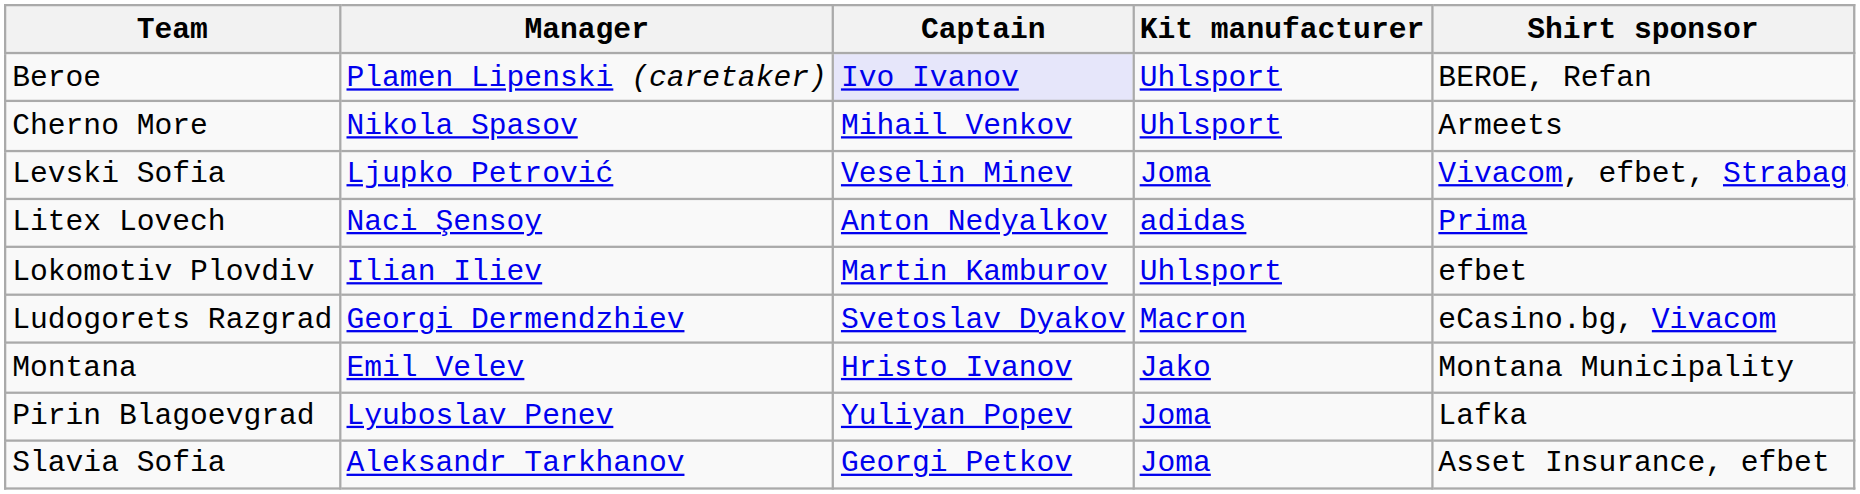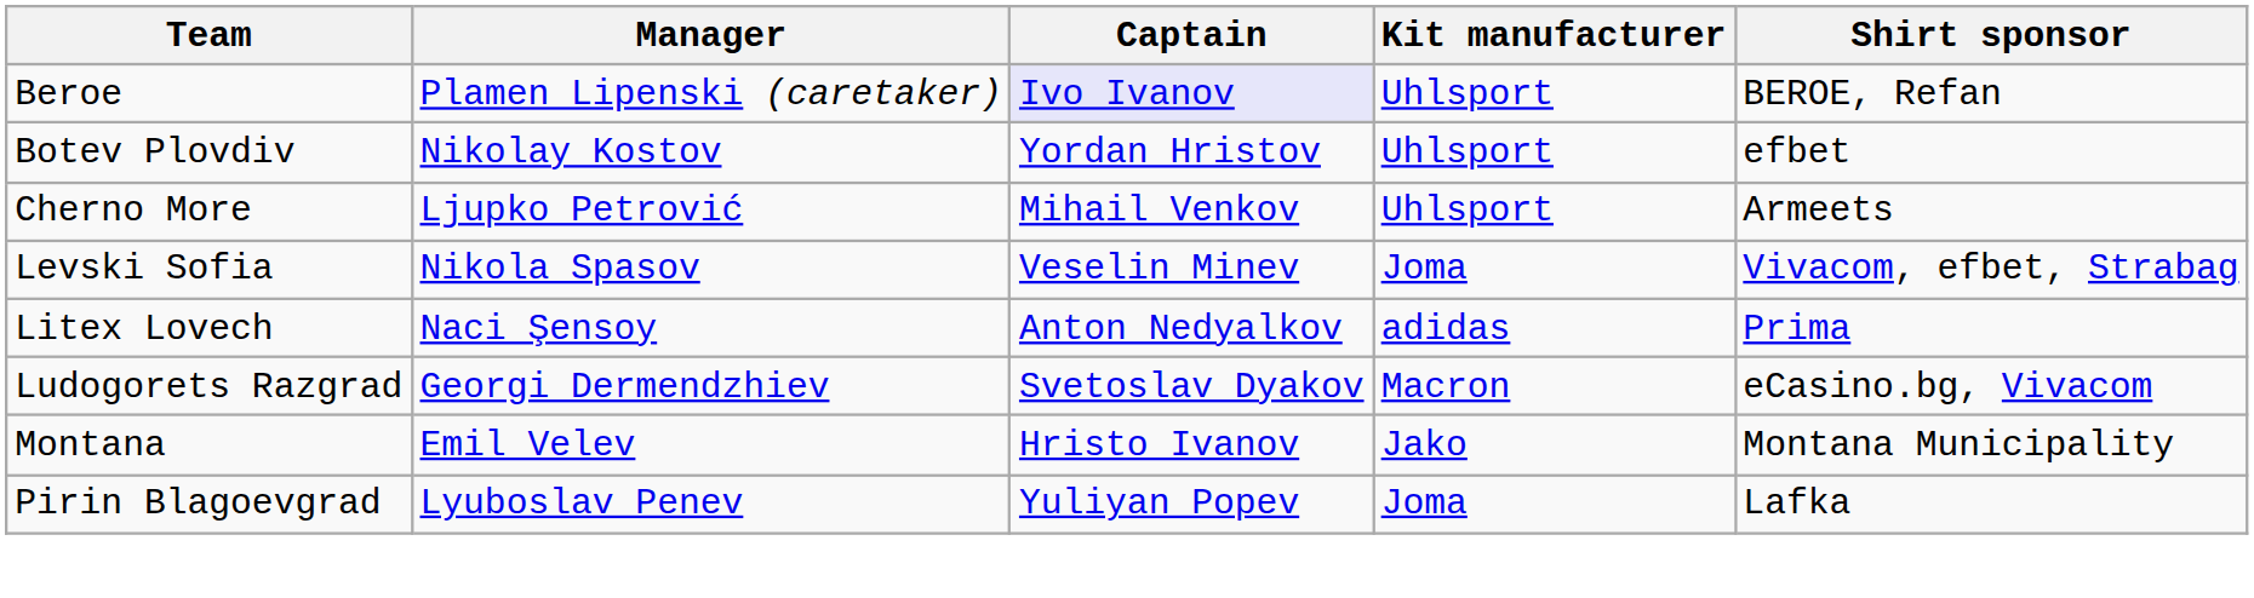+ row: Botev Plovdiv | Nikolay Kostov | Yordan Hristov | Uhlsport | efbet
Cherno More | Manager: Nikola Spasov -> Ljupko Petrović
Levski Sofia | Manager: Ljupko Petrović -> Nikola Spasov
- row: Lokomotiv Plovdiv | Ilian Iliev | Martin Kamburov | Uhlsport | efbet
- row: Slavia Sofia | Aleksandr Tarkhanov | Georgi Petkov | Joma | Asset Insurance, efbet
